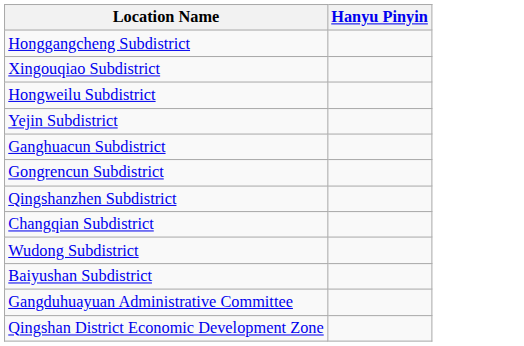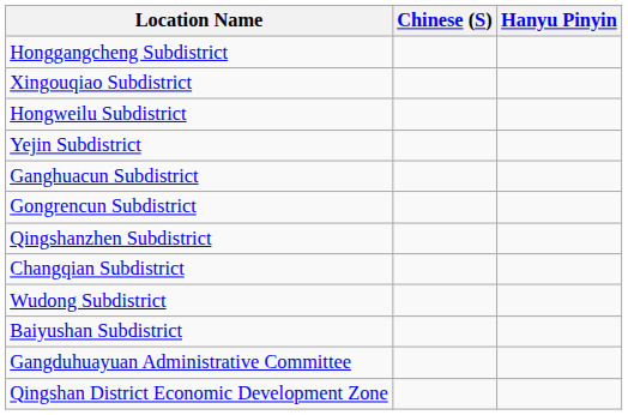+ column: Chinese (S)
